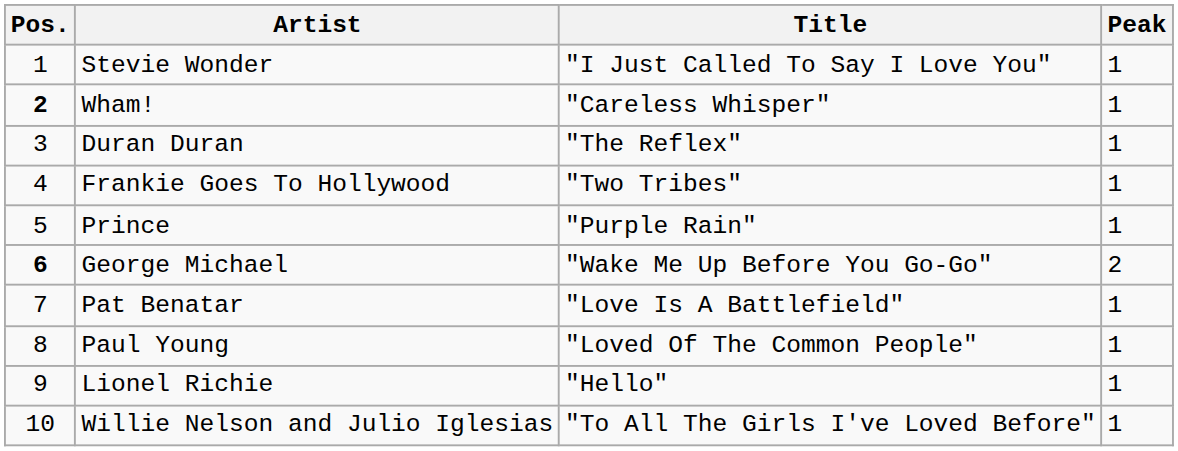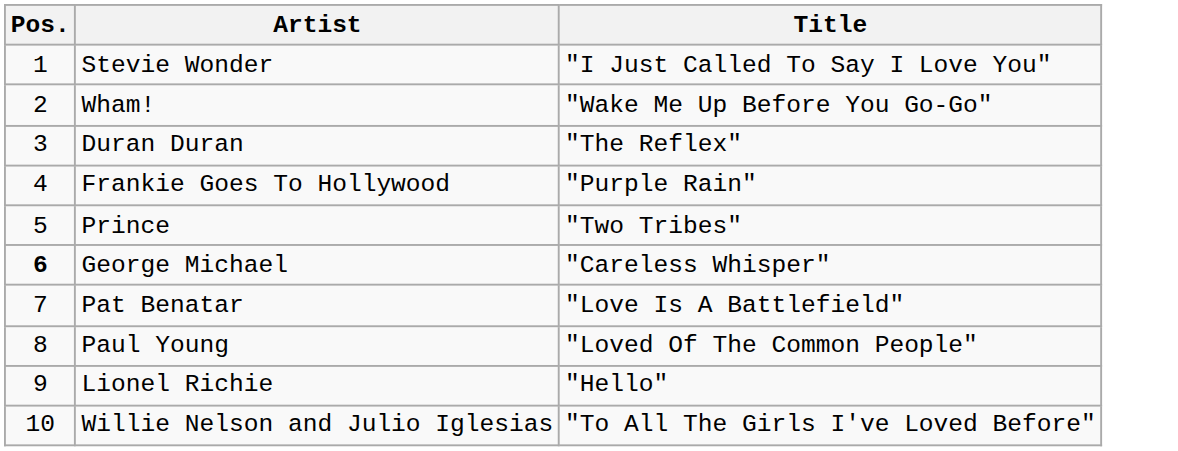- column: Peak | 1 | 1 | 1 | 1 | 1 | 2 | 1 | 1 | 1 | 1
Wham! | Pos.: bold -> normal
Wham! | Title: "Careless Whisper" -> "Wake Me Up Before You Go-Go"
Frankie Goes To Hollywood | Title: "Two Tribes" -> "Purple Rain"
Prince | Title: "Purple Rain" -> "Two Tribes"
George Michael | Title: "Wake Me Up Before You Go-Go" -> "Careless Whisper"
